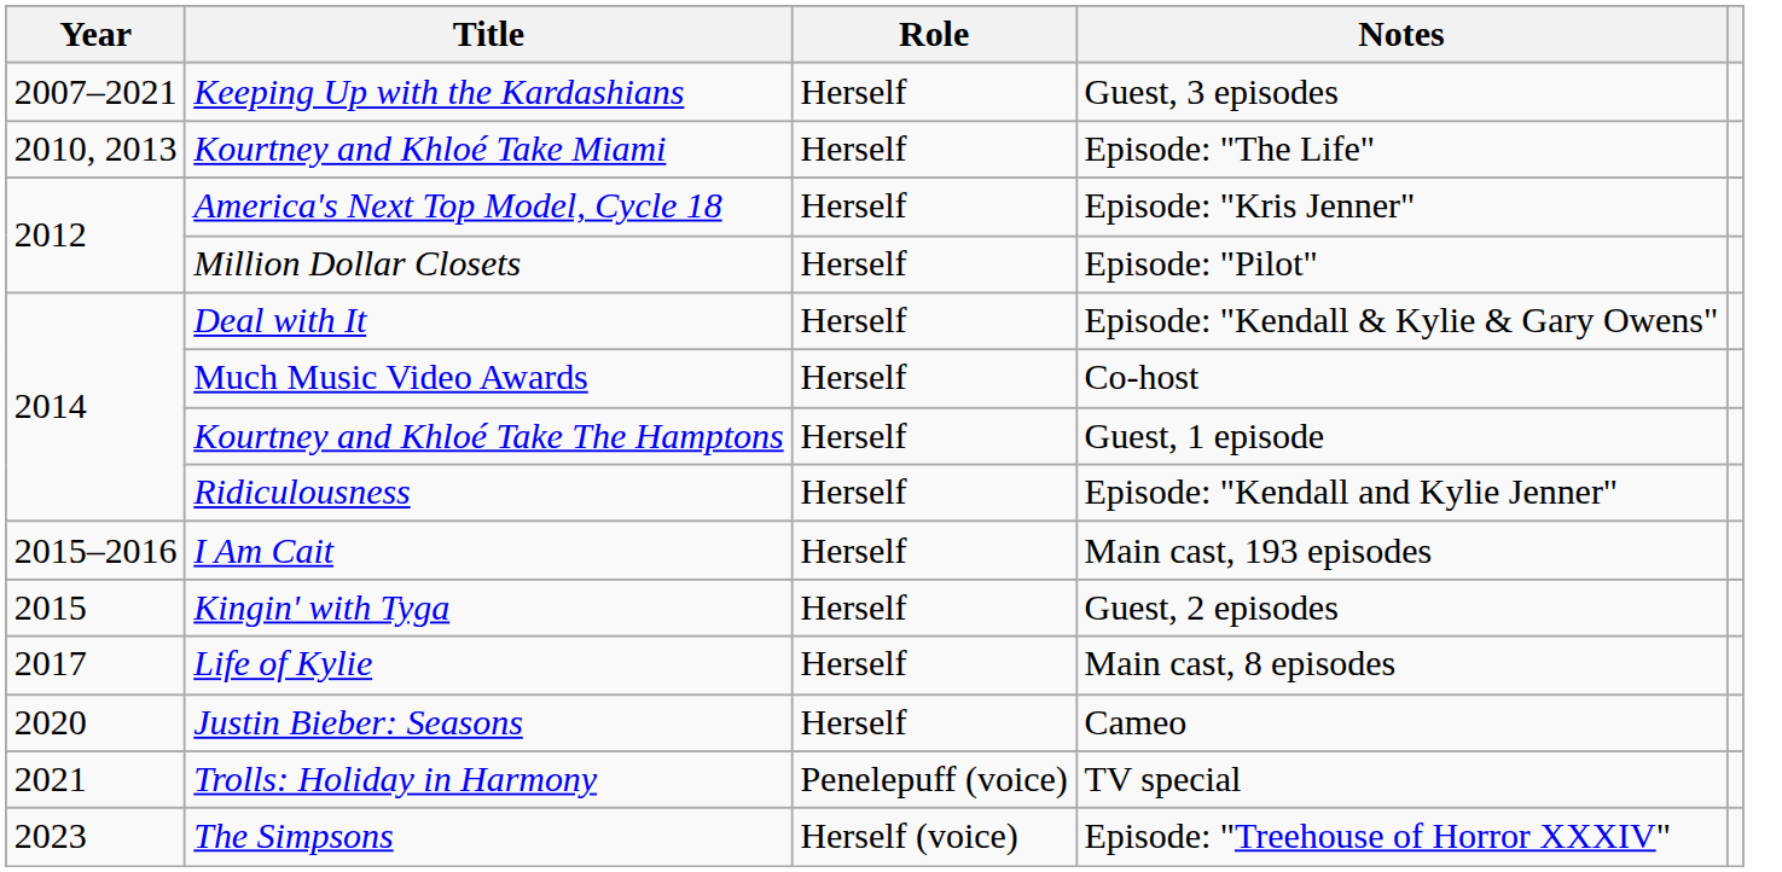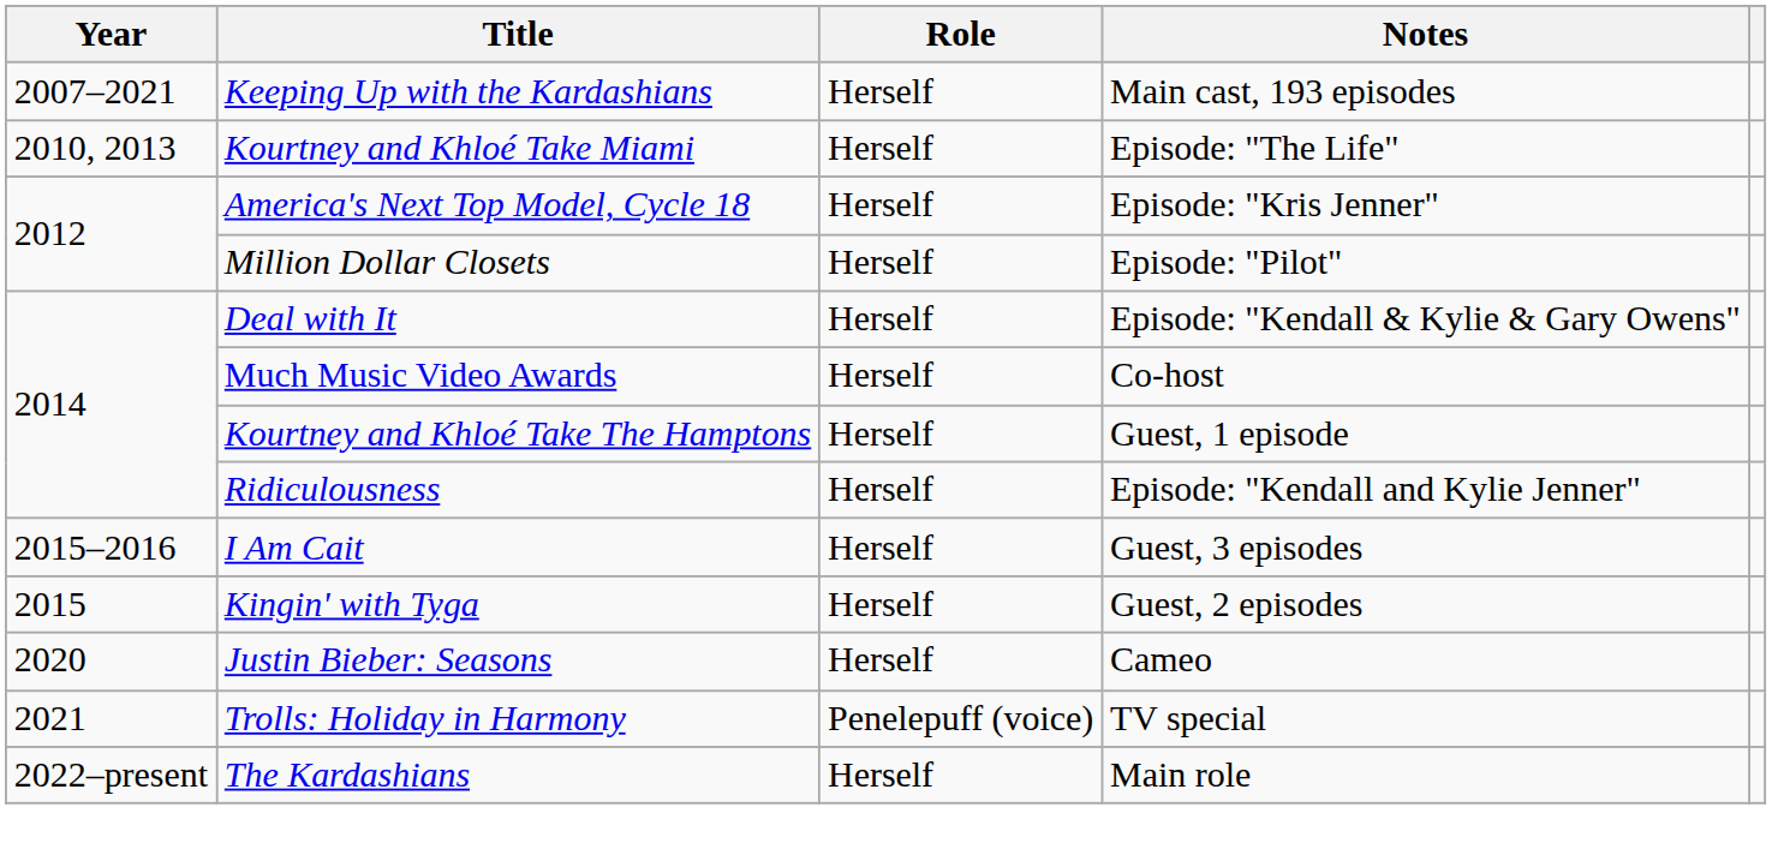Keeping Up with the Kardashians | Notes: Guest, 3 episodes -> Main cast, 193 episodes
I Am Cait | Notes: Main cast, 193 episodes -> Guest, 3 episodes
- row: 2017 | Life of Kylie | Herself | Main cast, 8 episodes
+ row: 2022–present | The Kardashians | Herself | Main role
- row: 2023 | The Simpsons | Herself (voice) | Episode: "Treehouse of Horror XXXIV"
